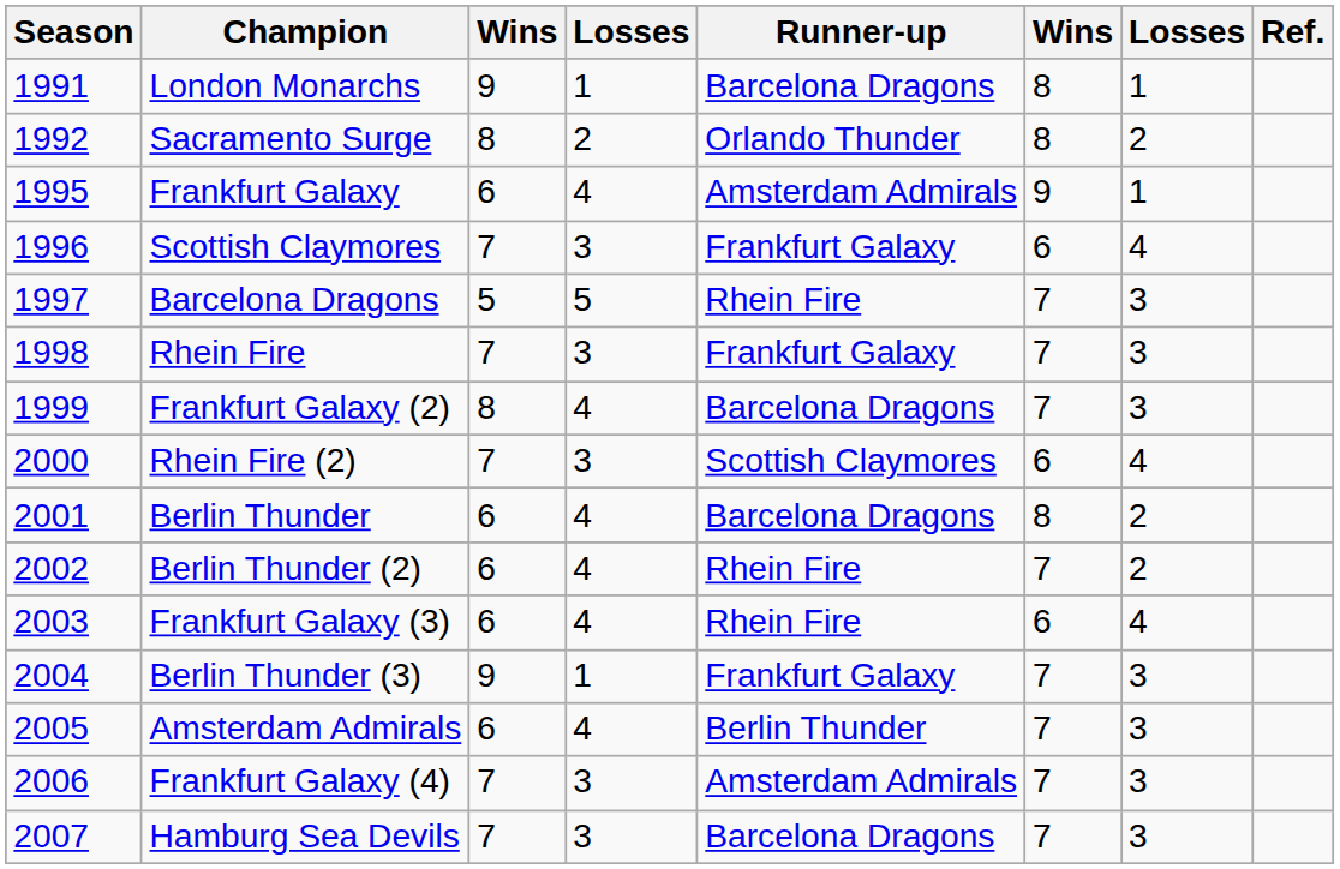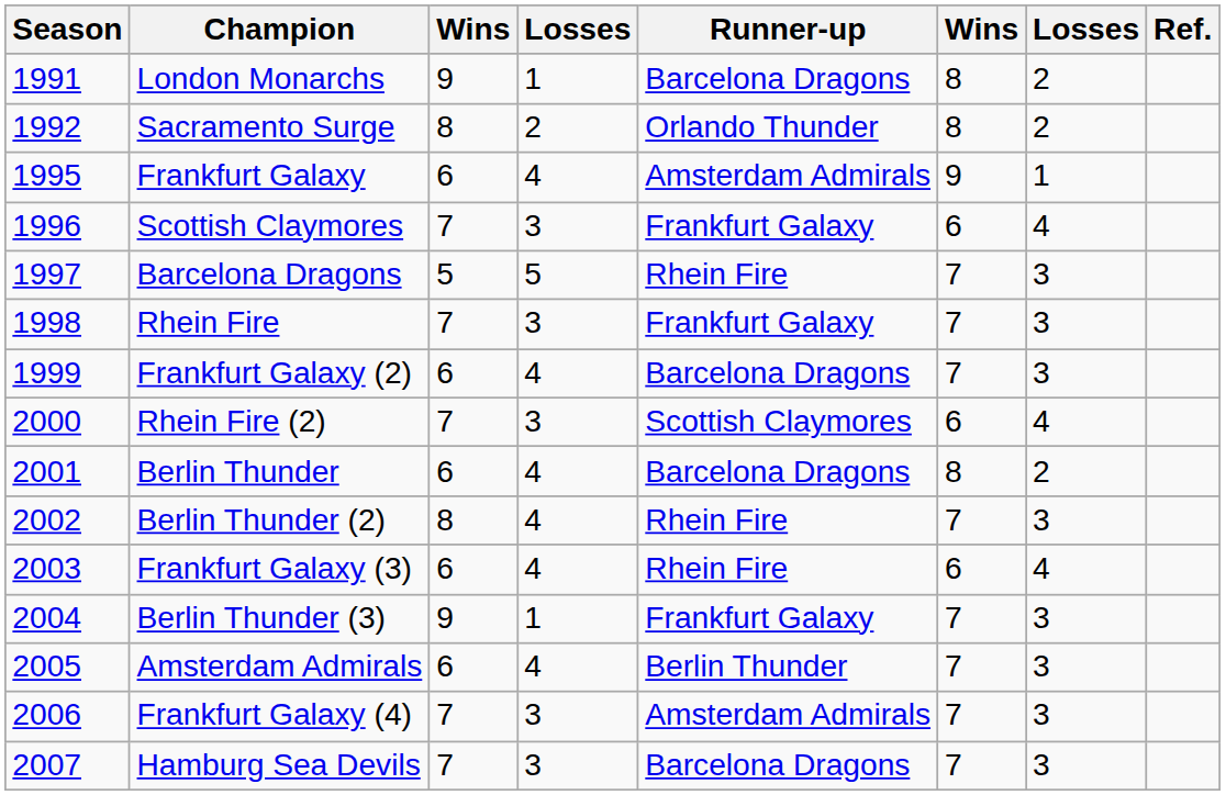London Monarchs | column 7: 1 -> 2
Frankfurt Galaxy (2) | column 3: 8 -> 6
Berlin Thunder (2) | column 3: 6 -> 8
Berlin Thunder (2) | column 7: 2 -> 3
